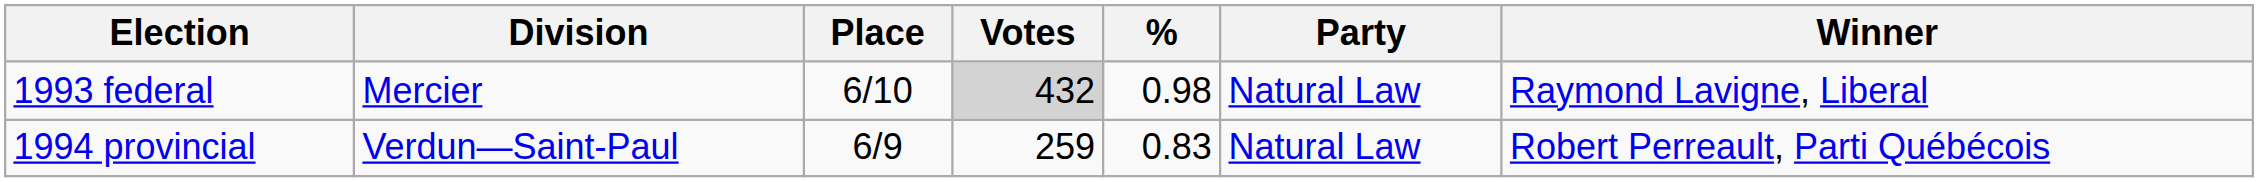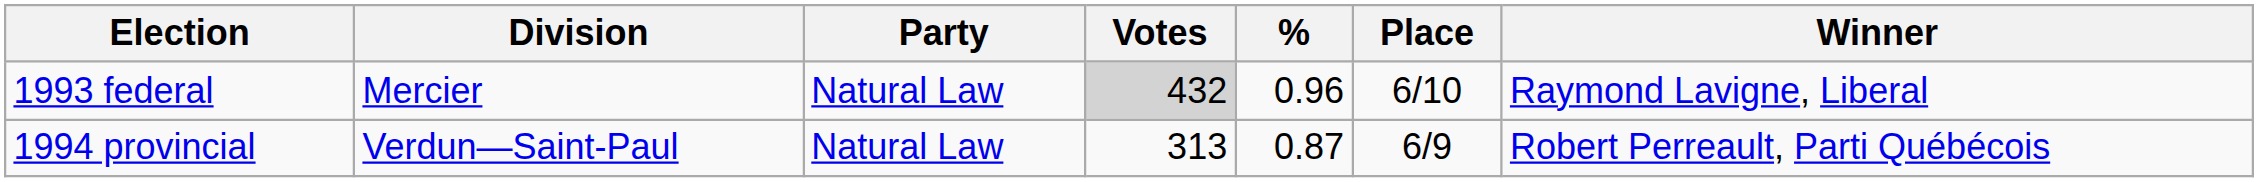columns swapped: Party <-> Place
1993 federal | %: 0.98 -> 0.96
1994 provincial | Votes: 259 -> 313
1994 provincial | %: 0.83 -> 0.87
